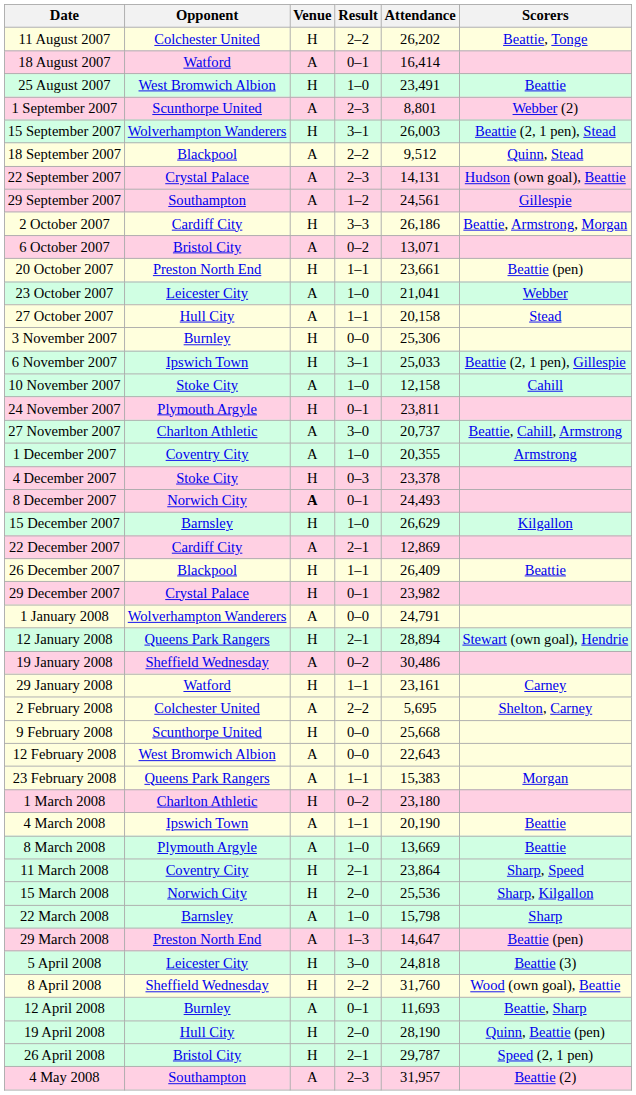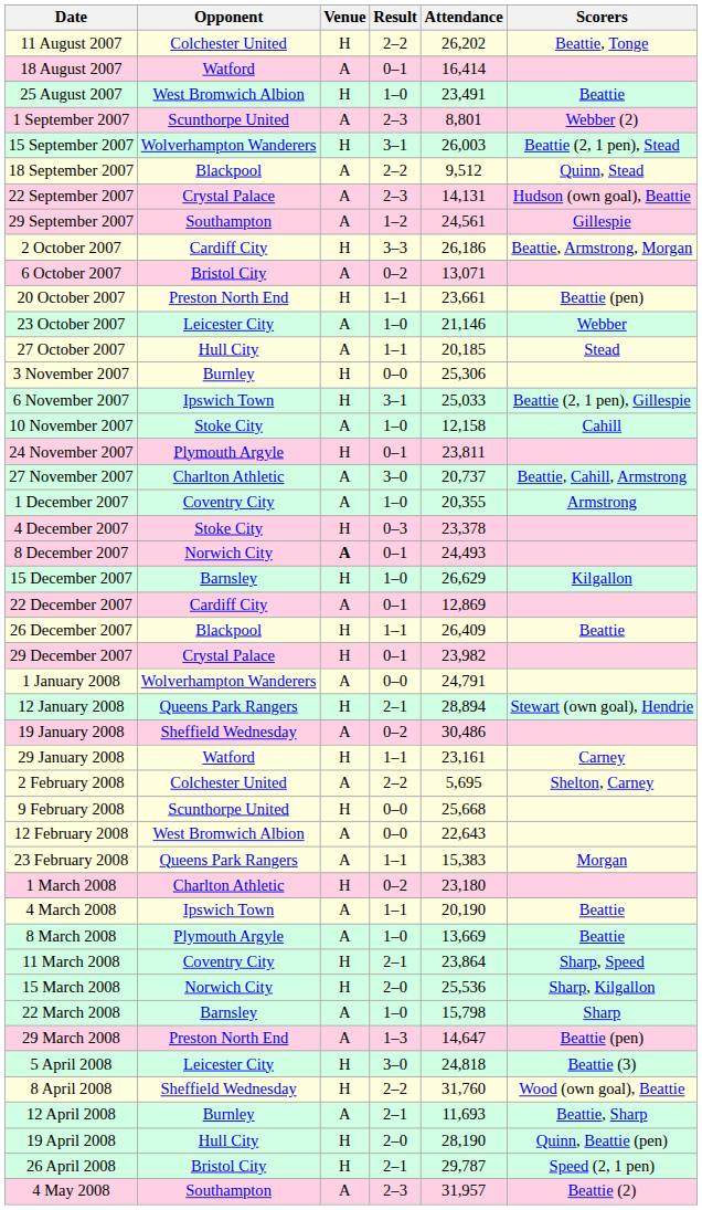23 October 2007 | Attendance: 21,041 -> 21,146
27 October 2007 | Attendance: 20,158 -> 20,185
22 December 2007 | Result: 2–1 -> 0–1
12 April 2008 | Result: 0–1 -> 2–1
